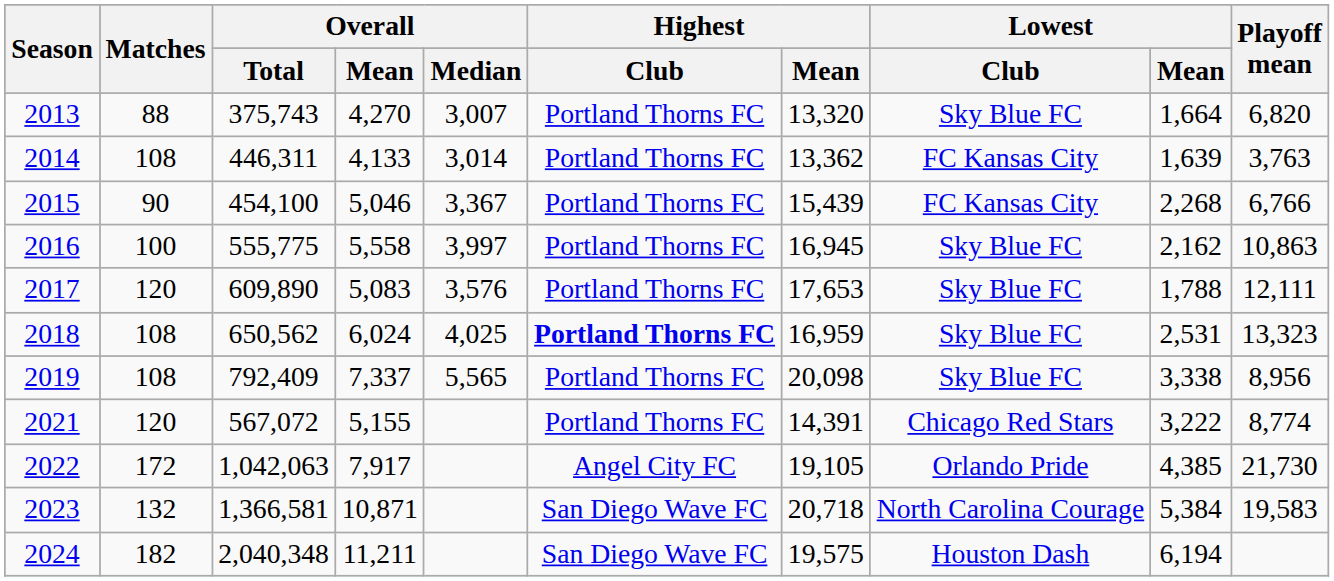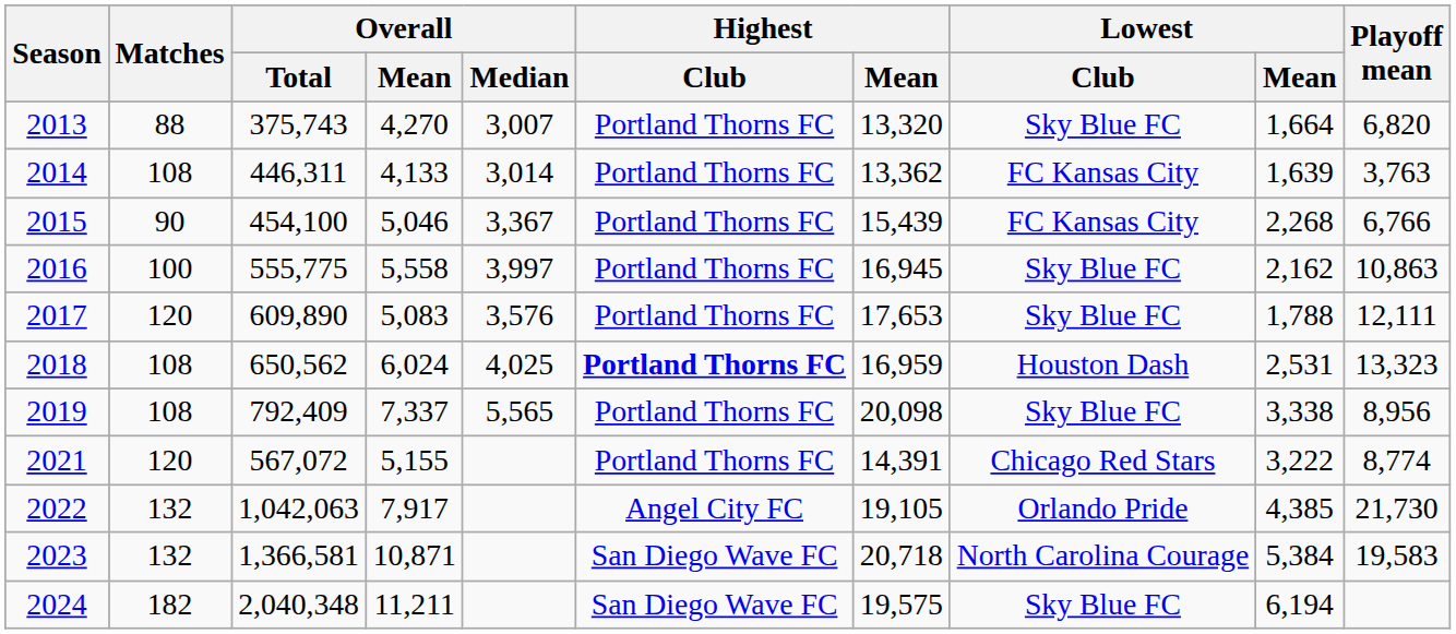2018 | Lowest / Club: Sky Blue FC -> Houston Dash
2022 | Matches: 172 -> 132
2024 | Lowest / Club: Houston Dash -> Sky Blue FC
